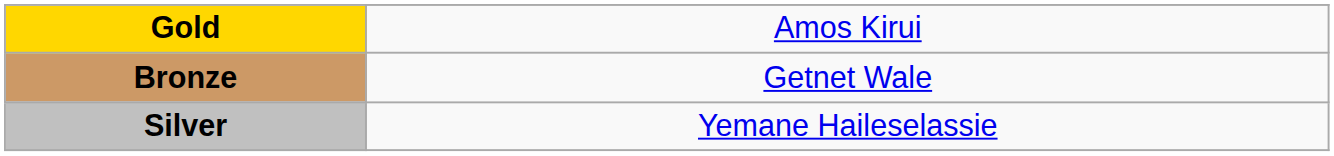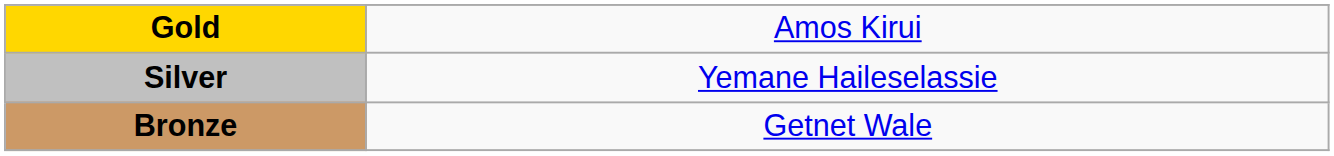rows swapped: Silver <-> Bronze
